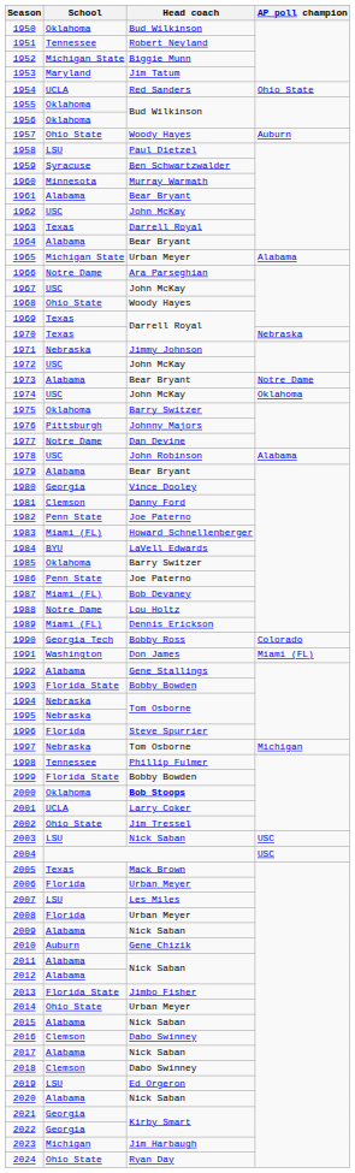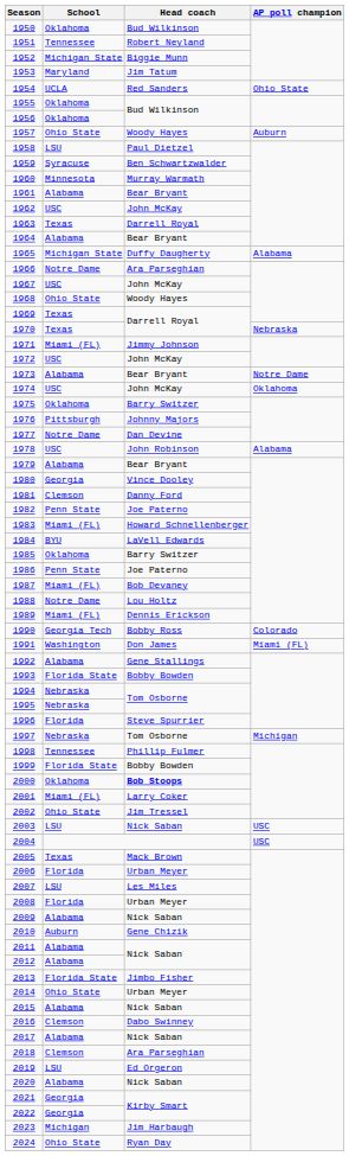1965 | Head coach: Urban Meyer -> Duffy Daugherty
1971 | School: Nebraska -> Miami (FL)
2001 | School: UCLA -> Miami (FL)
2018 | Head coach: Dabo Swinney -> Ara Parseghian
